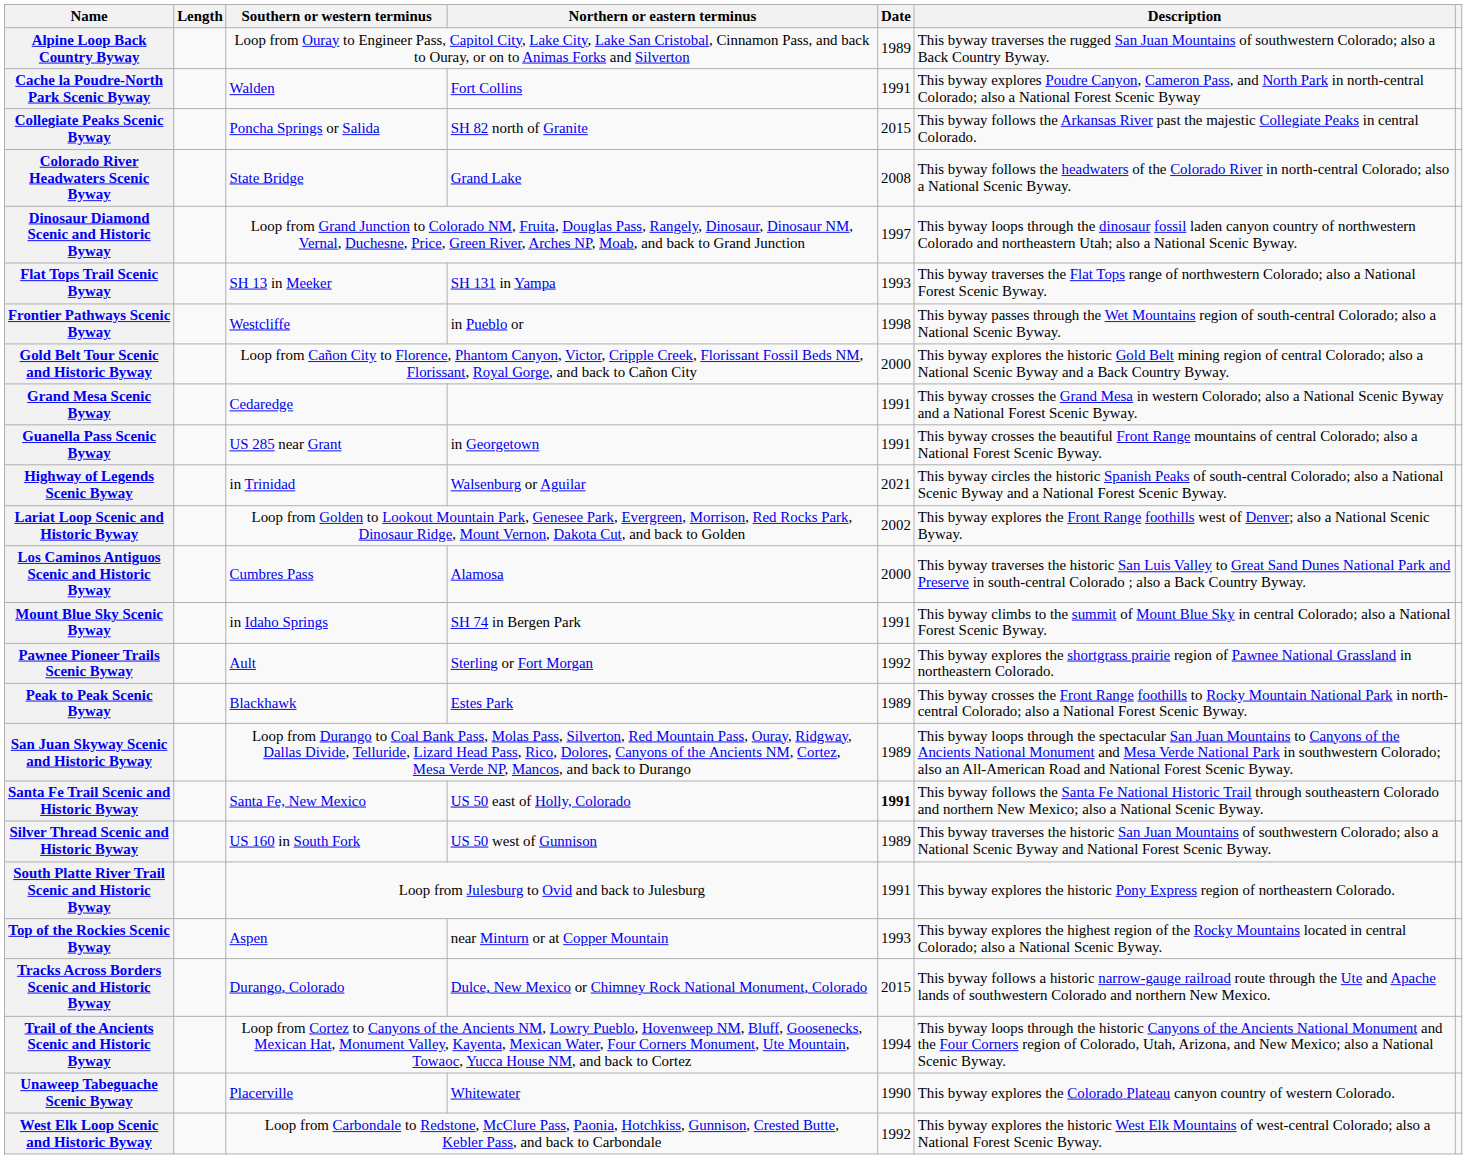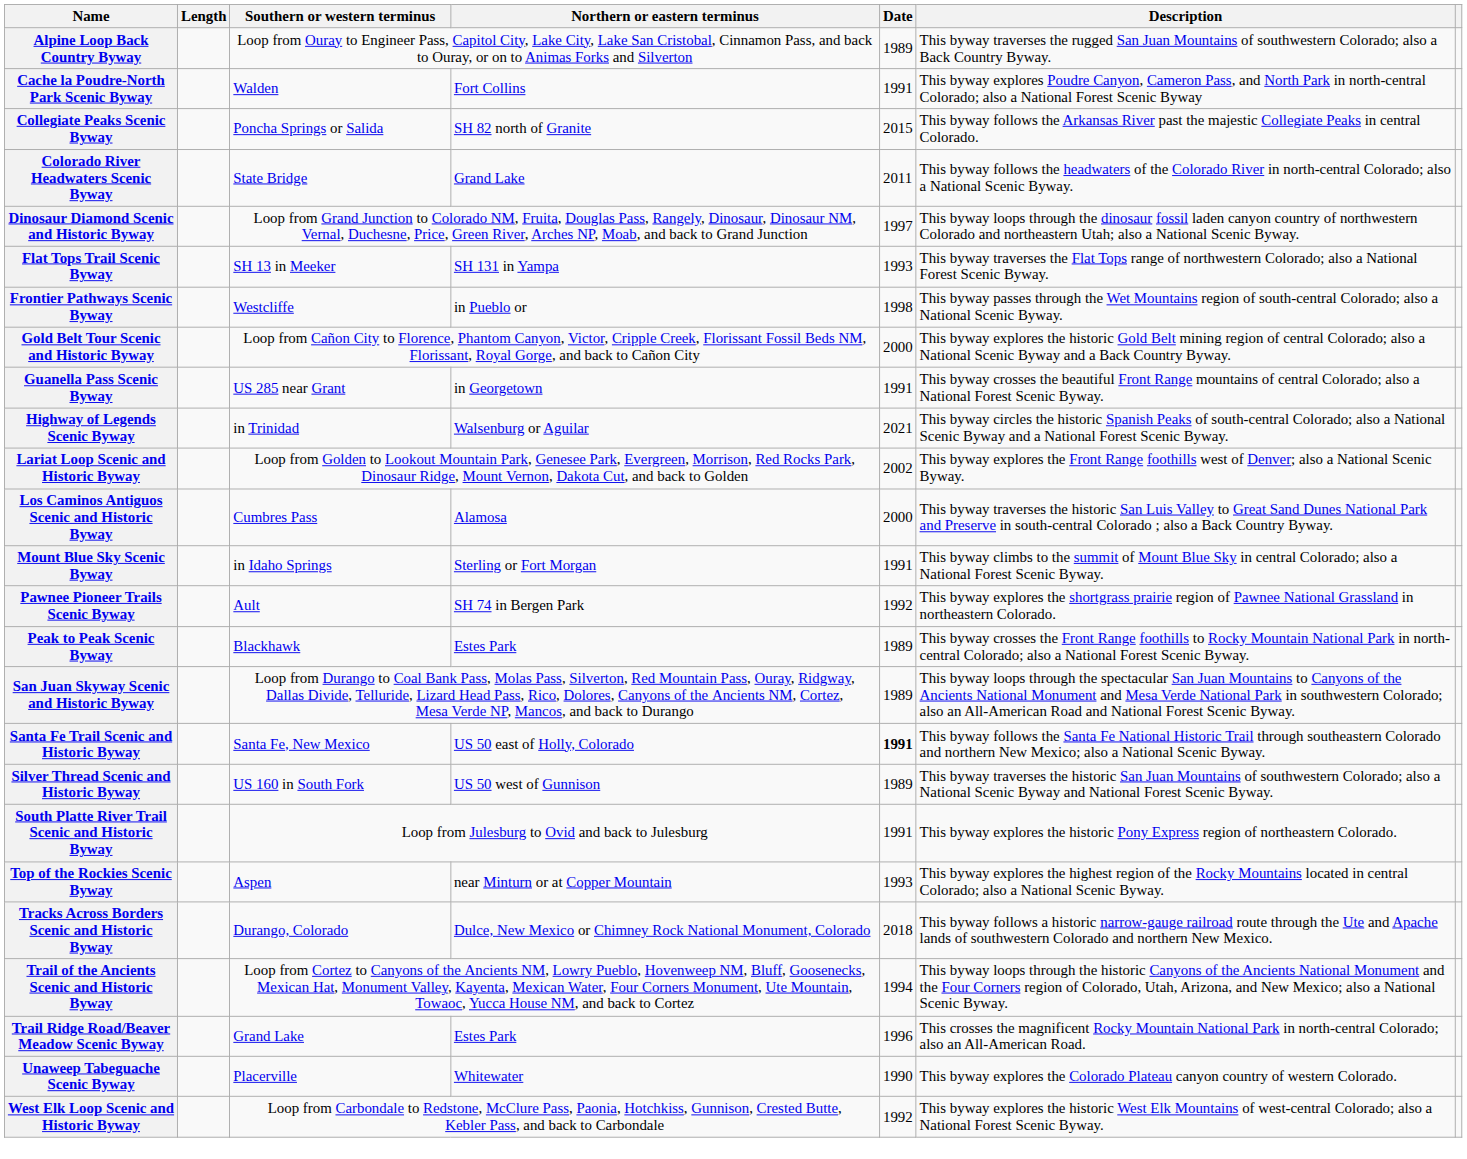Colorado River Headwaters Scenic Byway | Date: 2008 -> 2011
- row: Grand Mesa Scenic Byway | Cedaredge | 1991 | This byway crosses the Grand Mesa in western Colorado; also a National Scenic Byway and a National Forest Scenic Byway.
Mount Blue Sky Scenic Byway | Northern or eastern terminus: SH 74 in Bergen Park -> Sterling or Fort Morgan
Pawnee Pioneer Trails Scenic Byway | Northern or eastern terminus: Sterling or Fort Morgan -> SH 74 in Bergen Park
Tracks Across Borders Scenic and Historic Byway | Date: 2015 -> 2018
+ row: Trail Ridge Road/Beaver Meadow Scenic Byway | Grand Lake | Estes Park | 1996 | This crosses the magnificent Rocky Mountain National Park in north-central Colorado; also an All-American Road.
